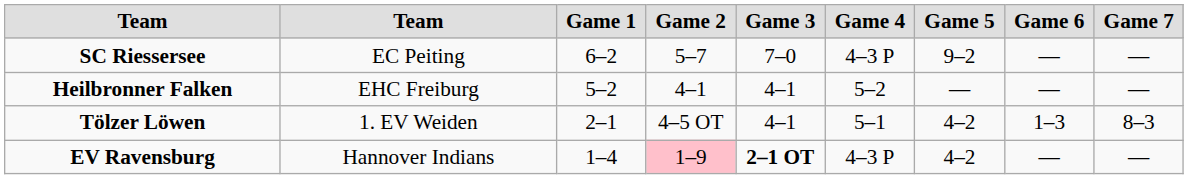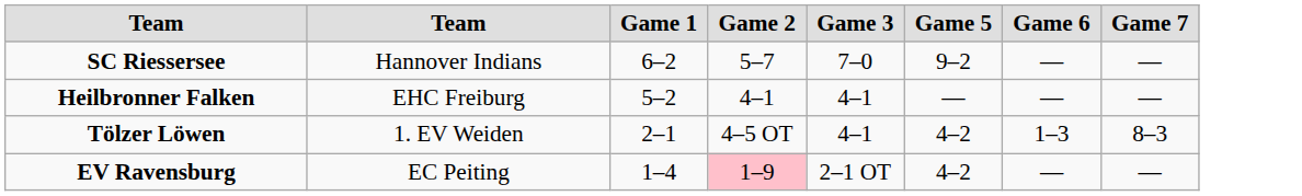- column: Game 4 | 4–3 P | 5–2 | 5–1 | 4–3 P
SC Riessersee | column 2: EC Peiting -> Hannover Indians
EV Ravensburg | column 2: Hannover Indians -> EC Peiting
EV Ravensburg | Game 3: bold -> normal
